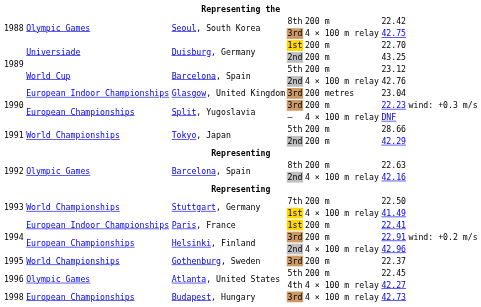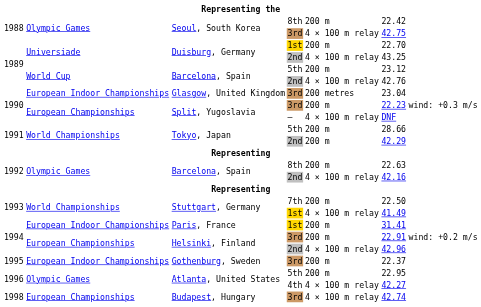Duisburg, Germany / 2nd | column 5: 200 m -> 4 × 100 m relay
Paris, France | column 6: 22.41 -> 31.41
Gothenburg, Sweden | column 2: World Championships -> European Indoor Championships
Atlanta, United States / 5th | column 6: 22.45 -> 22.95
Budapest, Hungary | column 6: 42.73 -> 42.74
